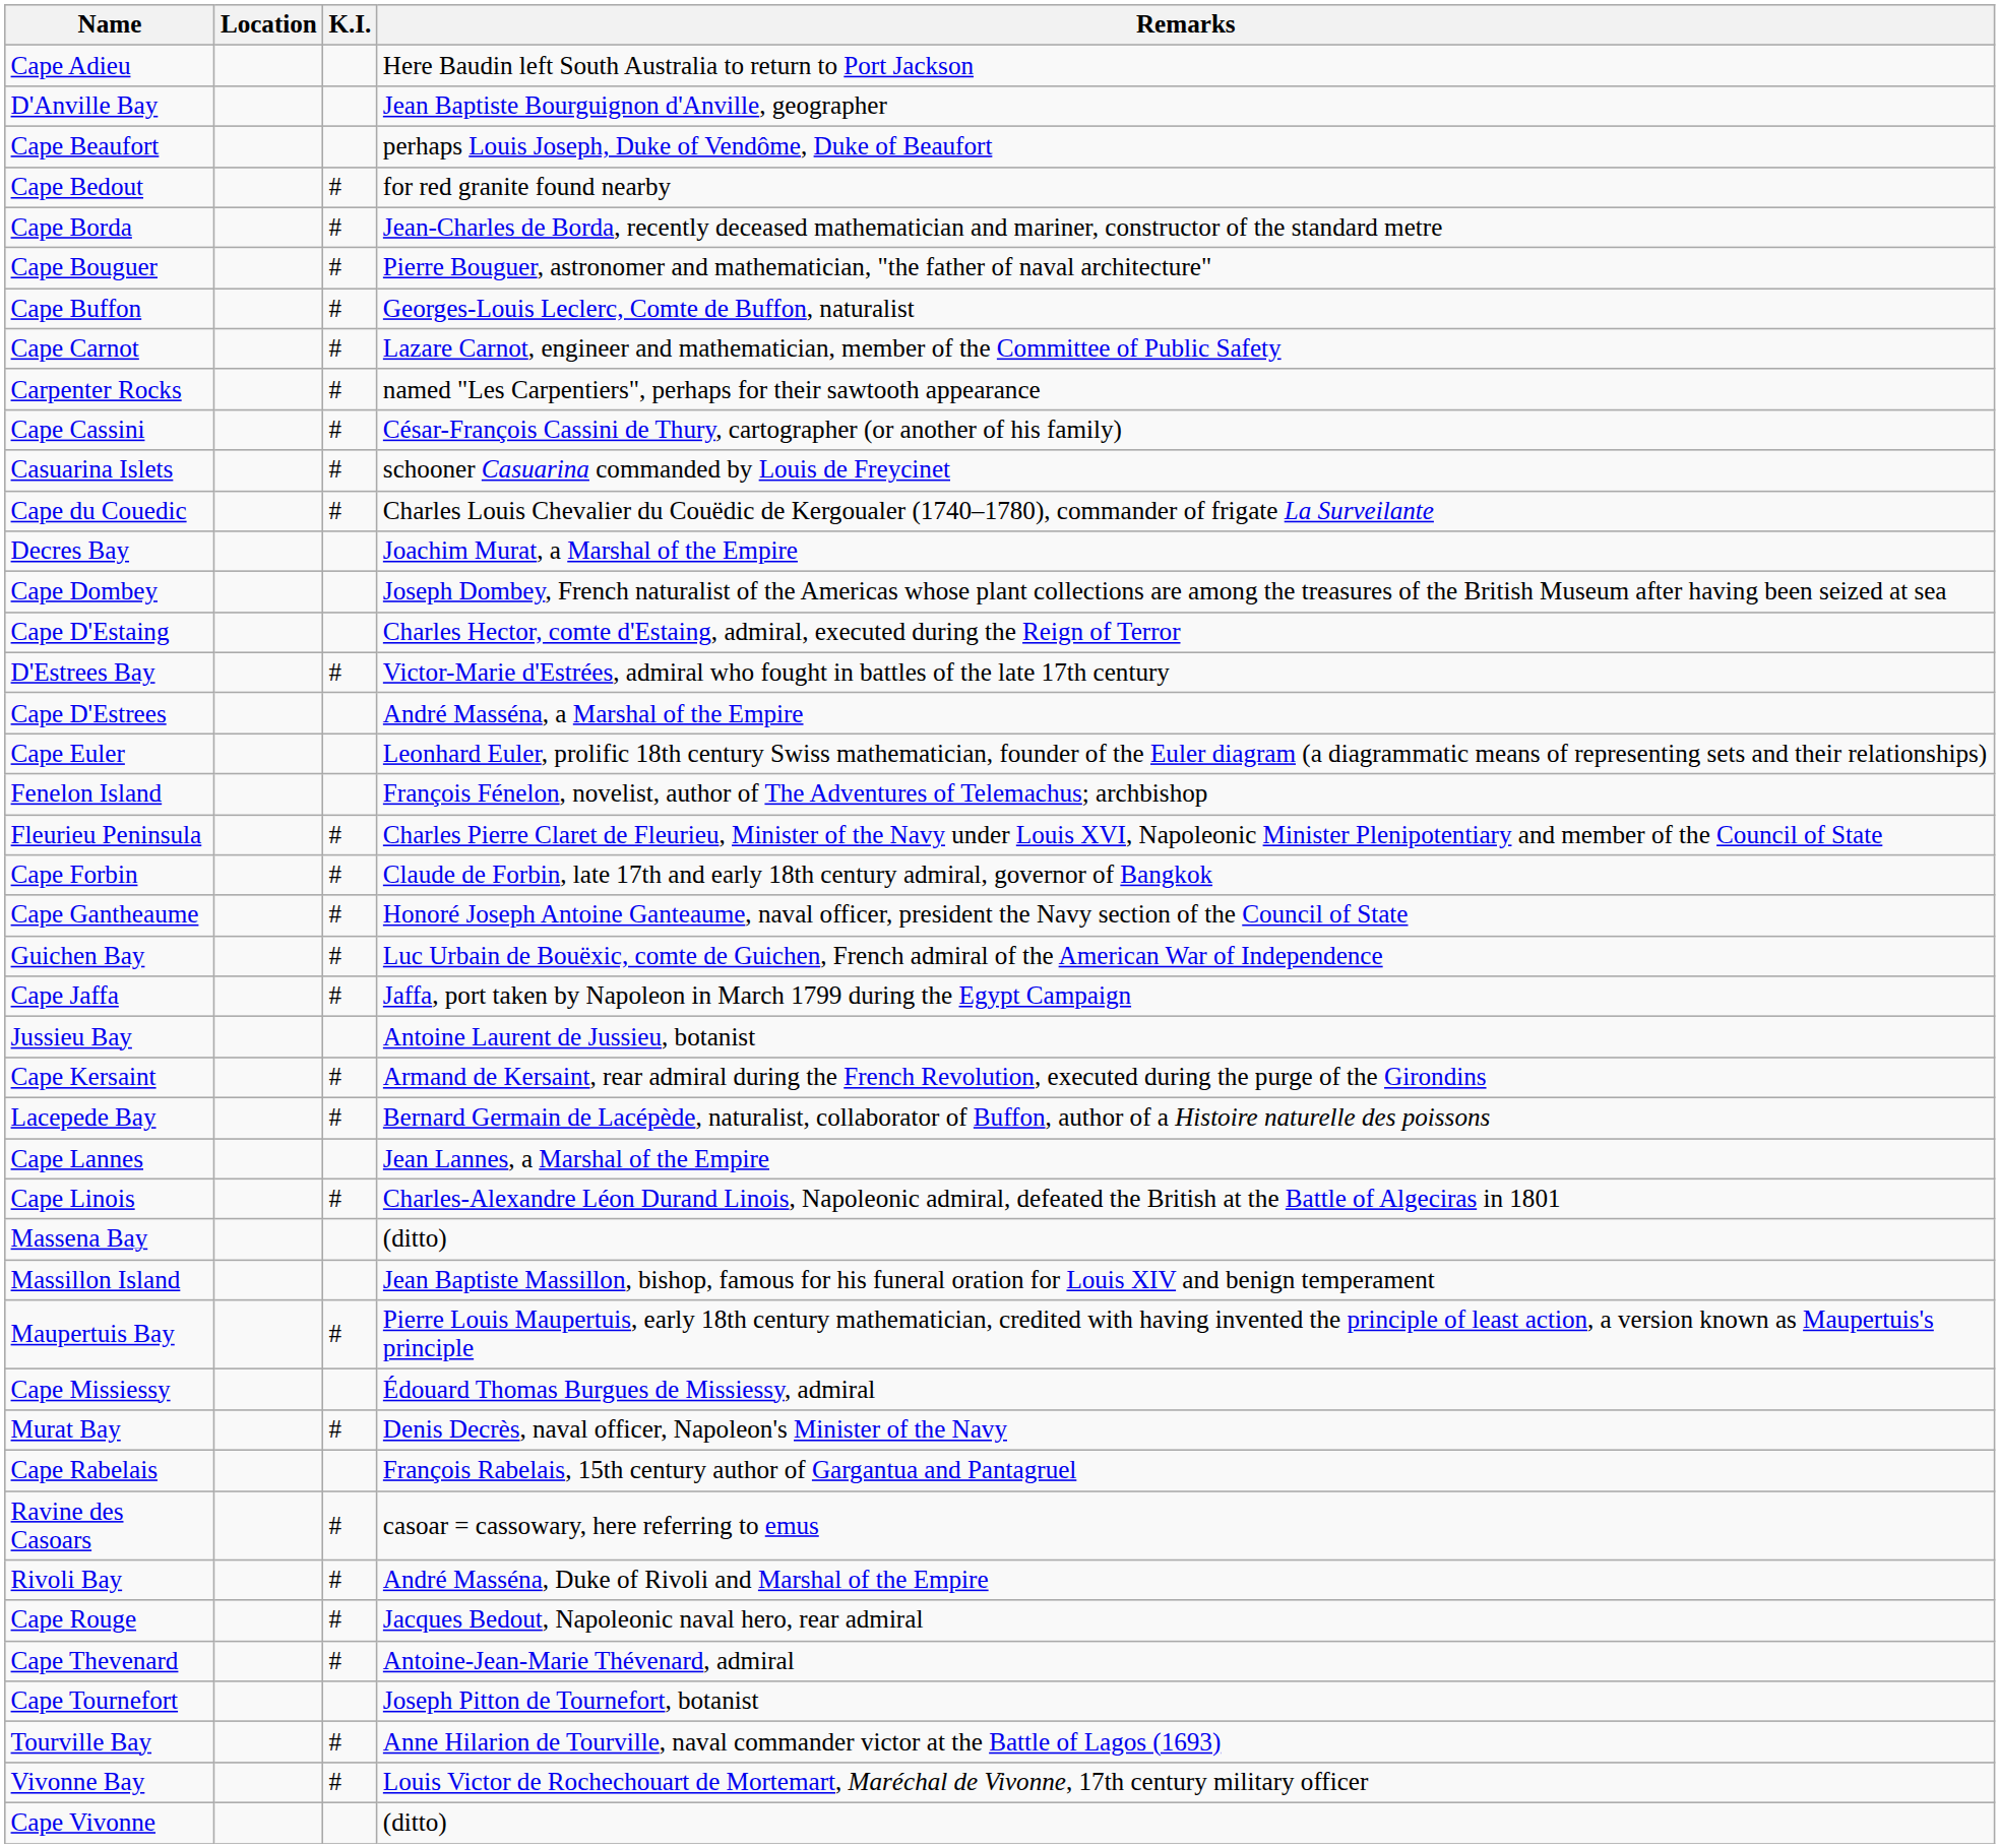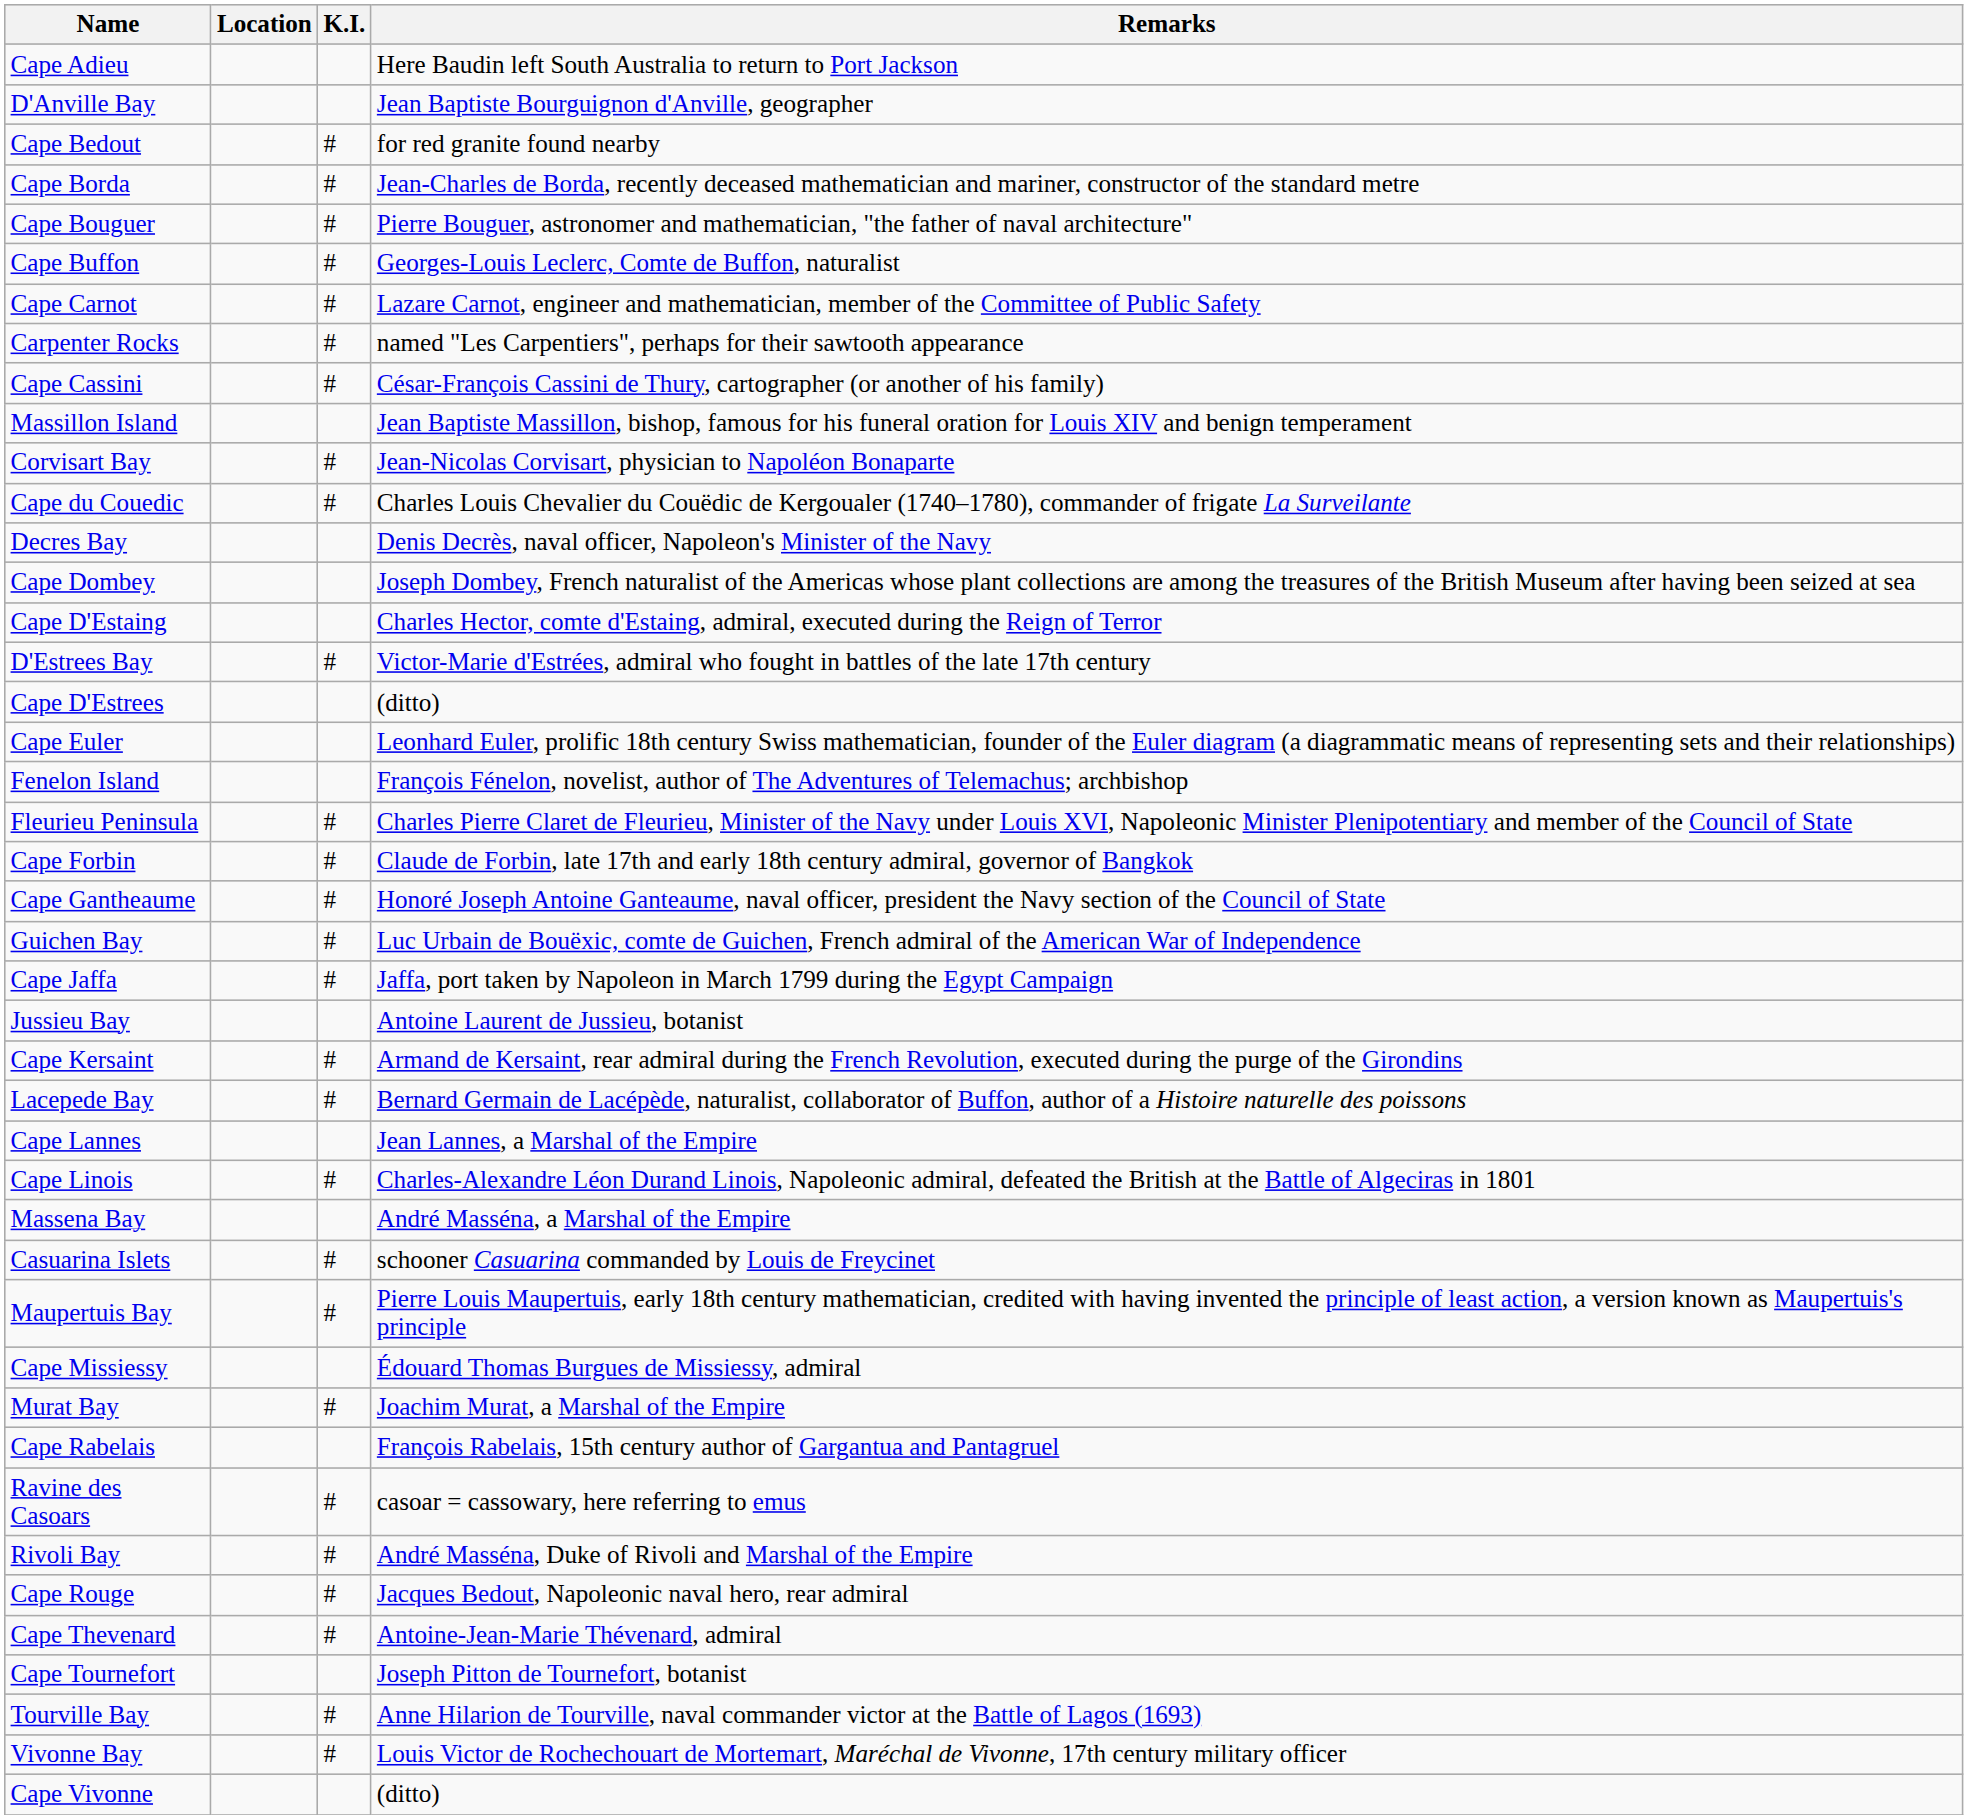- row: Cape Beaufort | perhaps Louis Joseph, Duke of Vendôme, Duke of Beaufort
rows swapped: Casuarina Islets <-> Massillon Island
+ row: Corvisart Bay | # | Jean-Nicolas Corvisart, physician to Napoléon Bonaparte
Decres Bay | Remarks: Joachim Murat, a Marshal of the Empire -> Denis Decrès, naval officer, Napoleon's Minister of the Navy
Cape D'Estrees | Remarks: André Masséna, a Marshal of the Empire -> (ditto)
Massena Bay | Remarks: (ditto) -> André Masséna, a Marshal of the Empire
Murat Bay | Remarks: Denis Decrès, naval officer, Napoleon's Minister of the Navy -> Joachim Murat, a Marshal of the Empire
